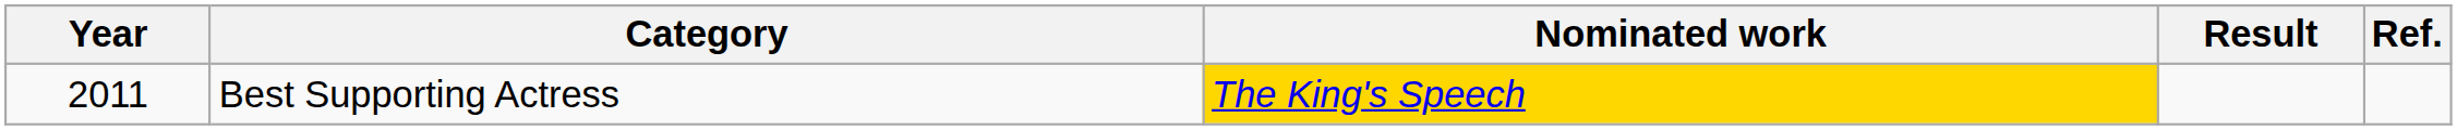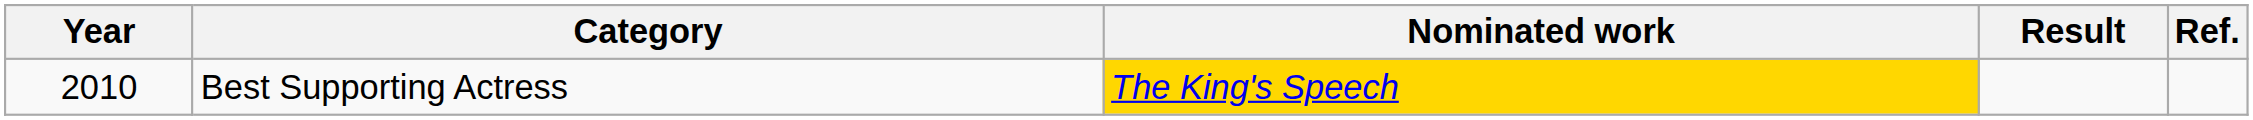Best Supporting Actress | Year: 2011 -> 2010
